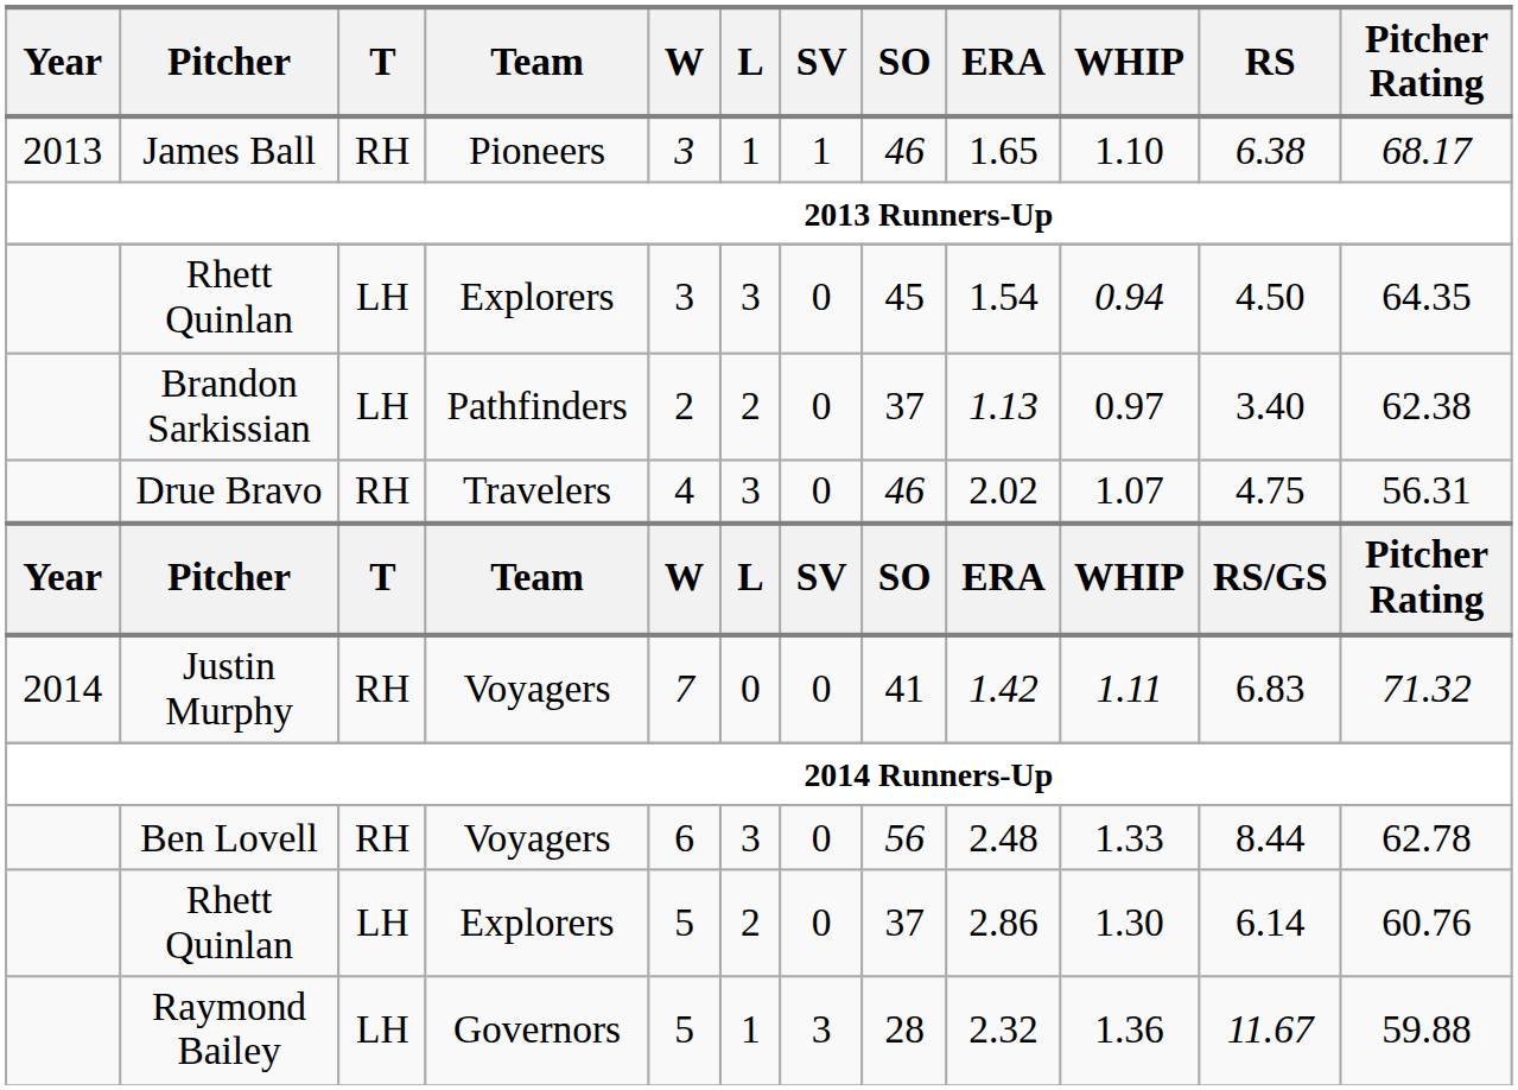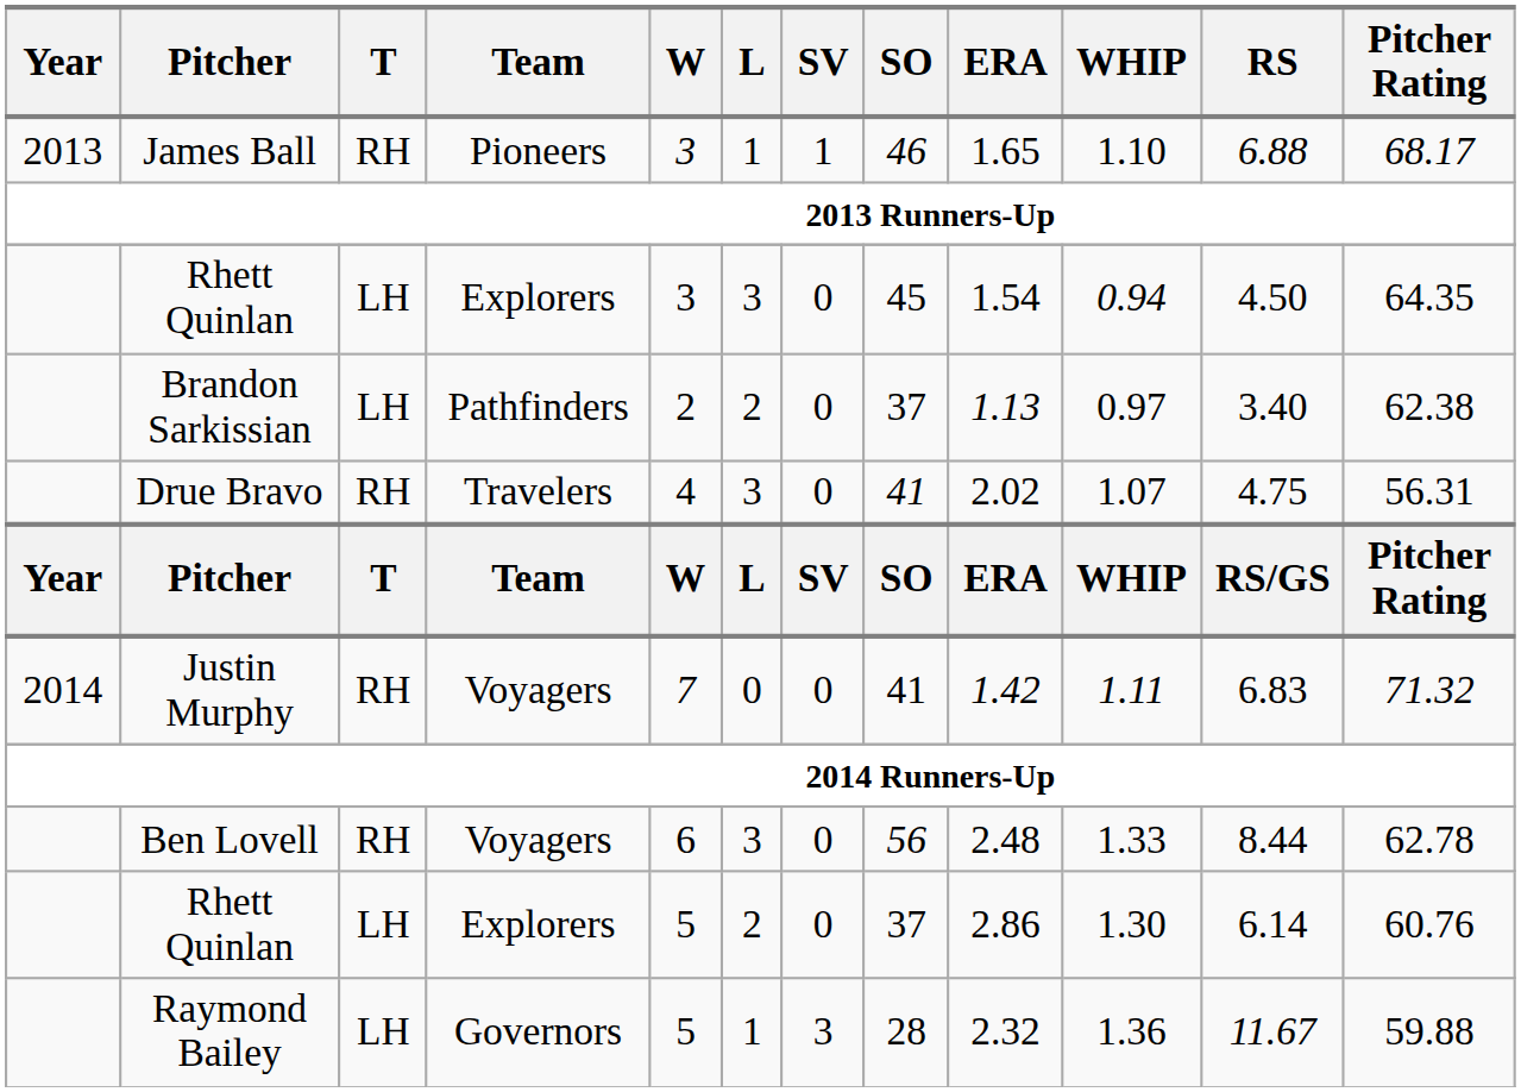James Ball | RS: 6.38 -> 6.88
Drue Bravo | SO: 46 -> 41
